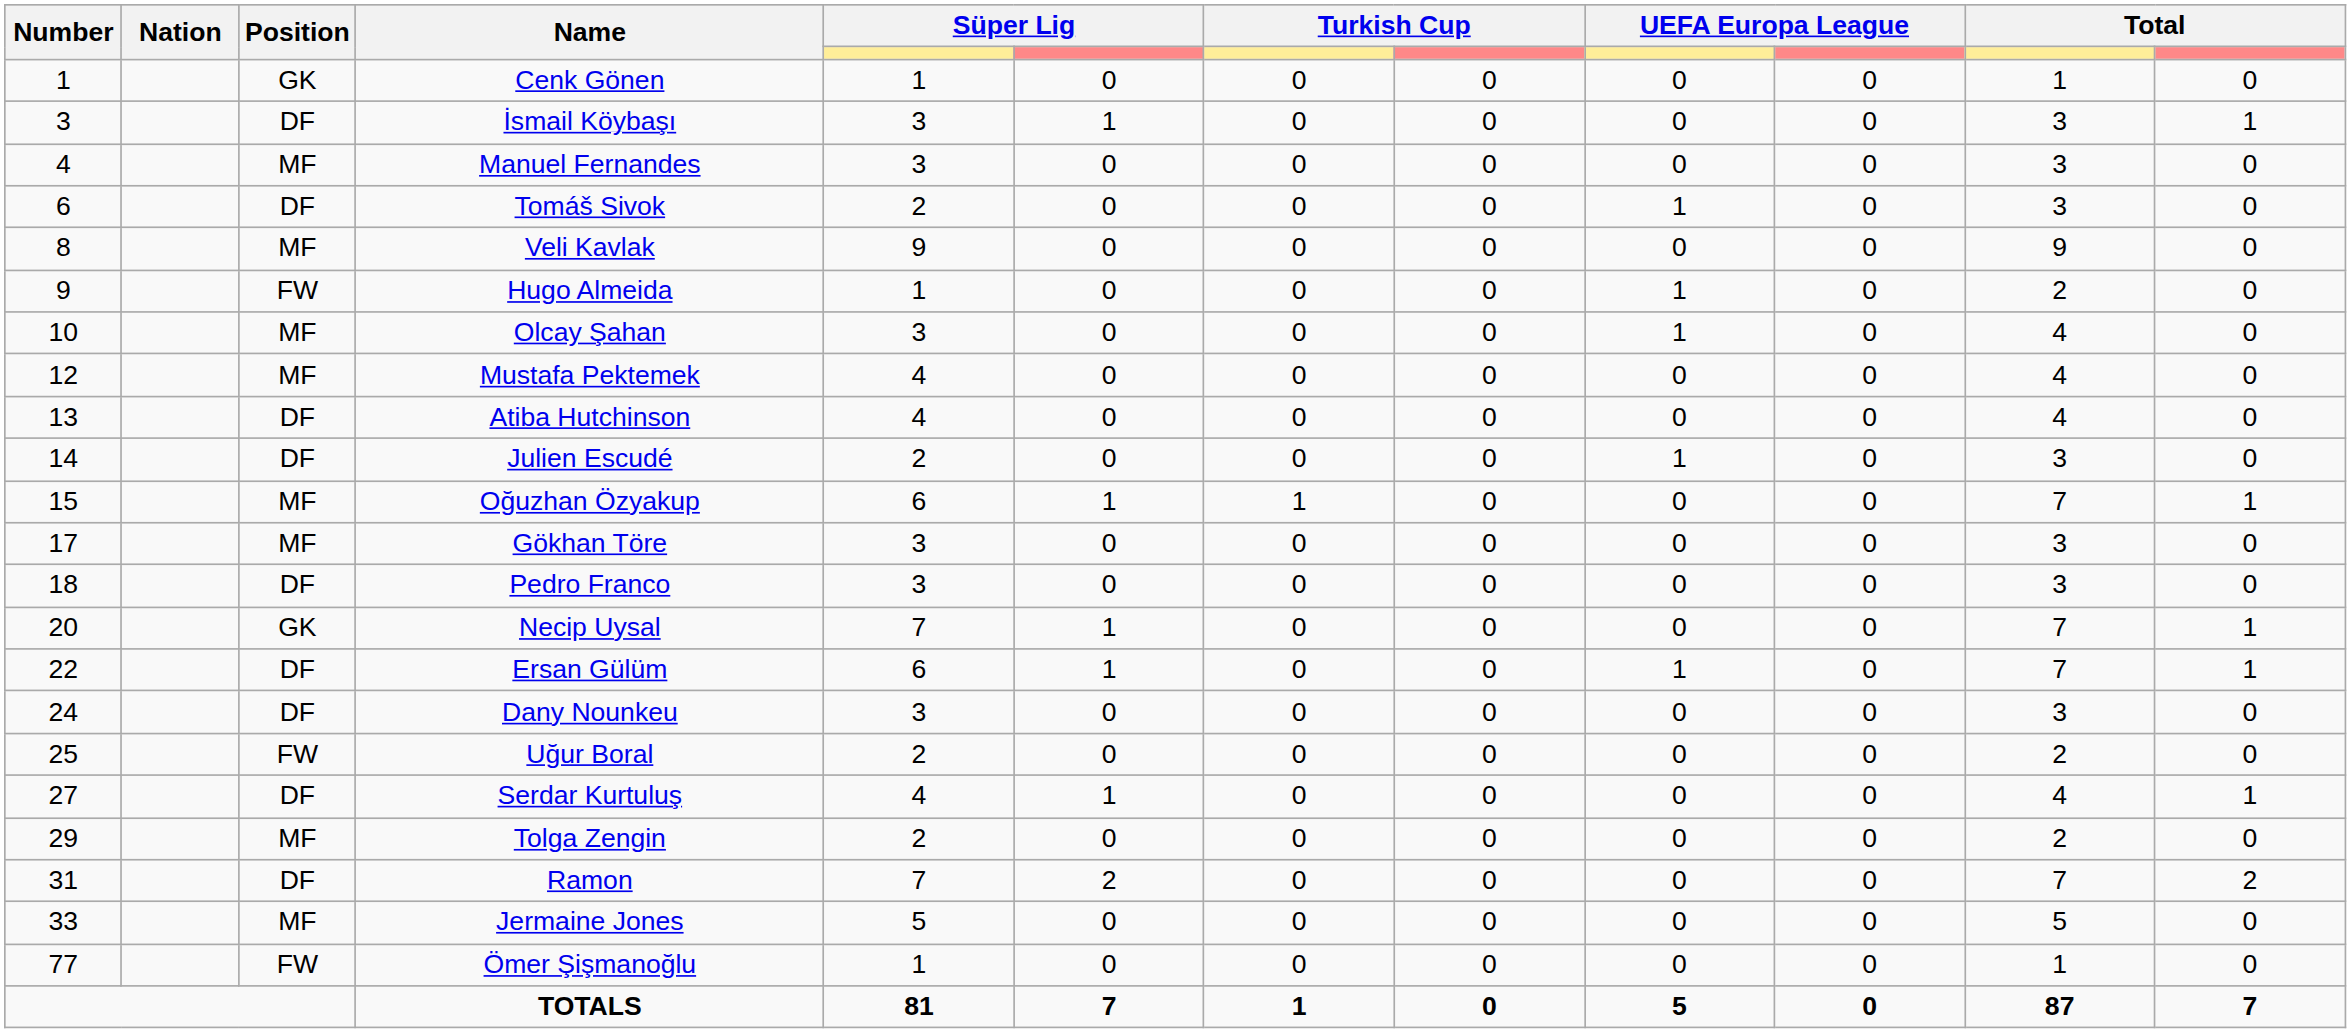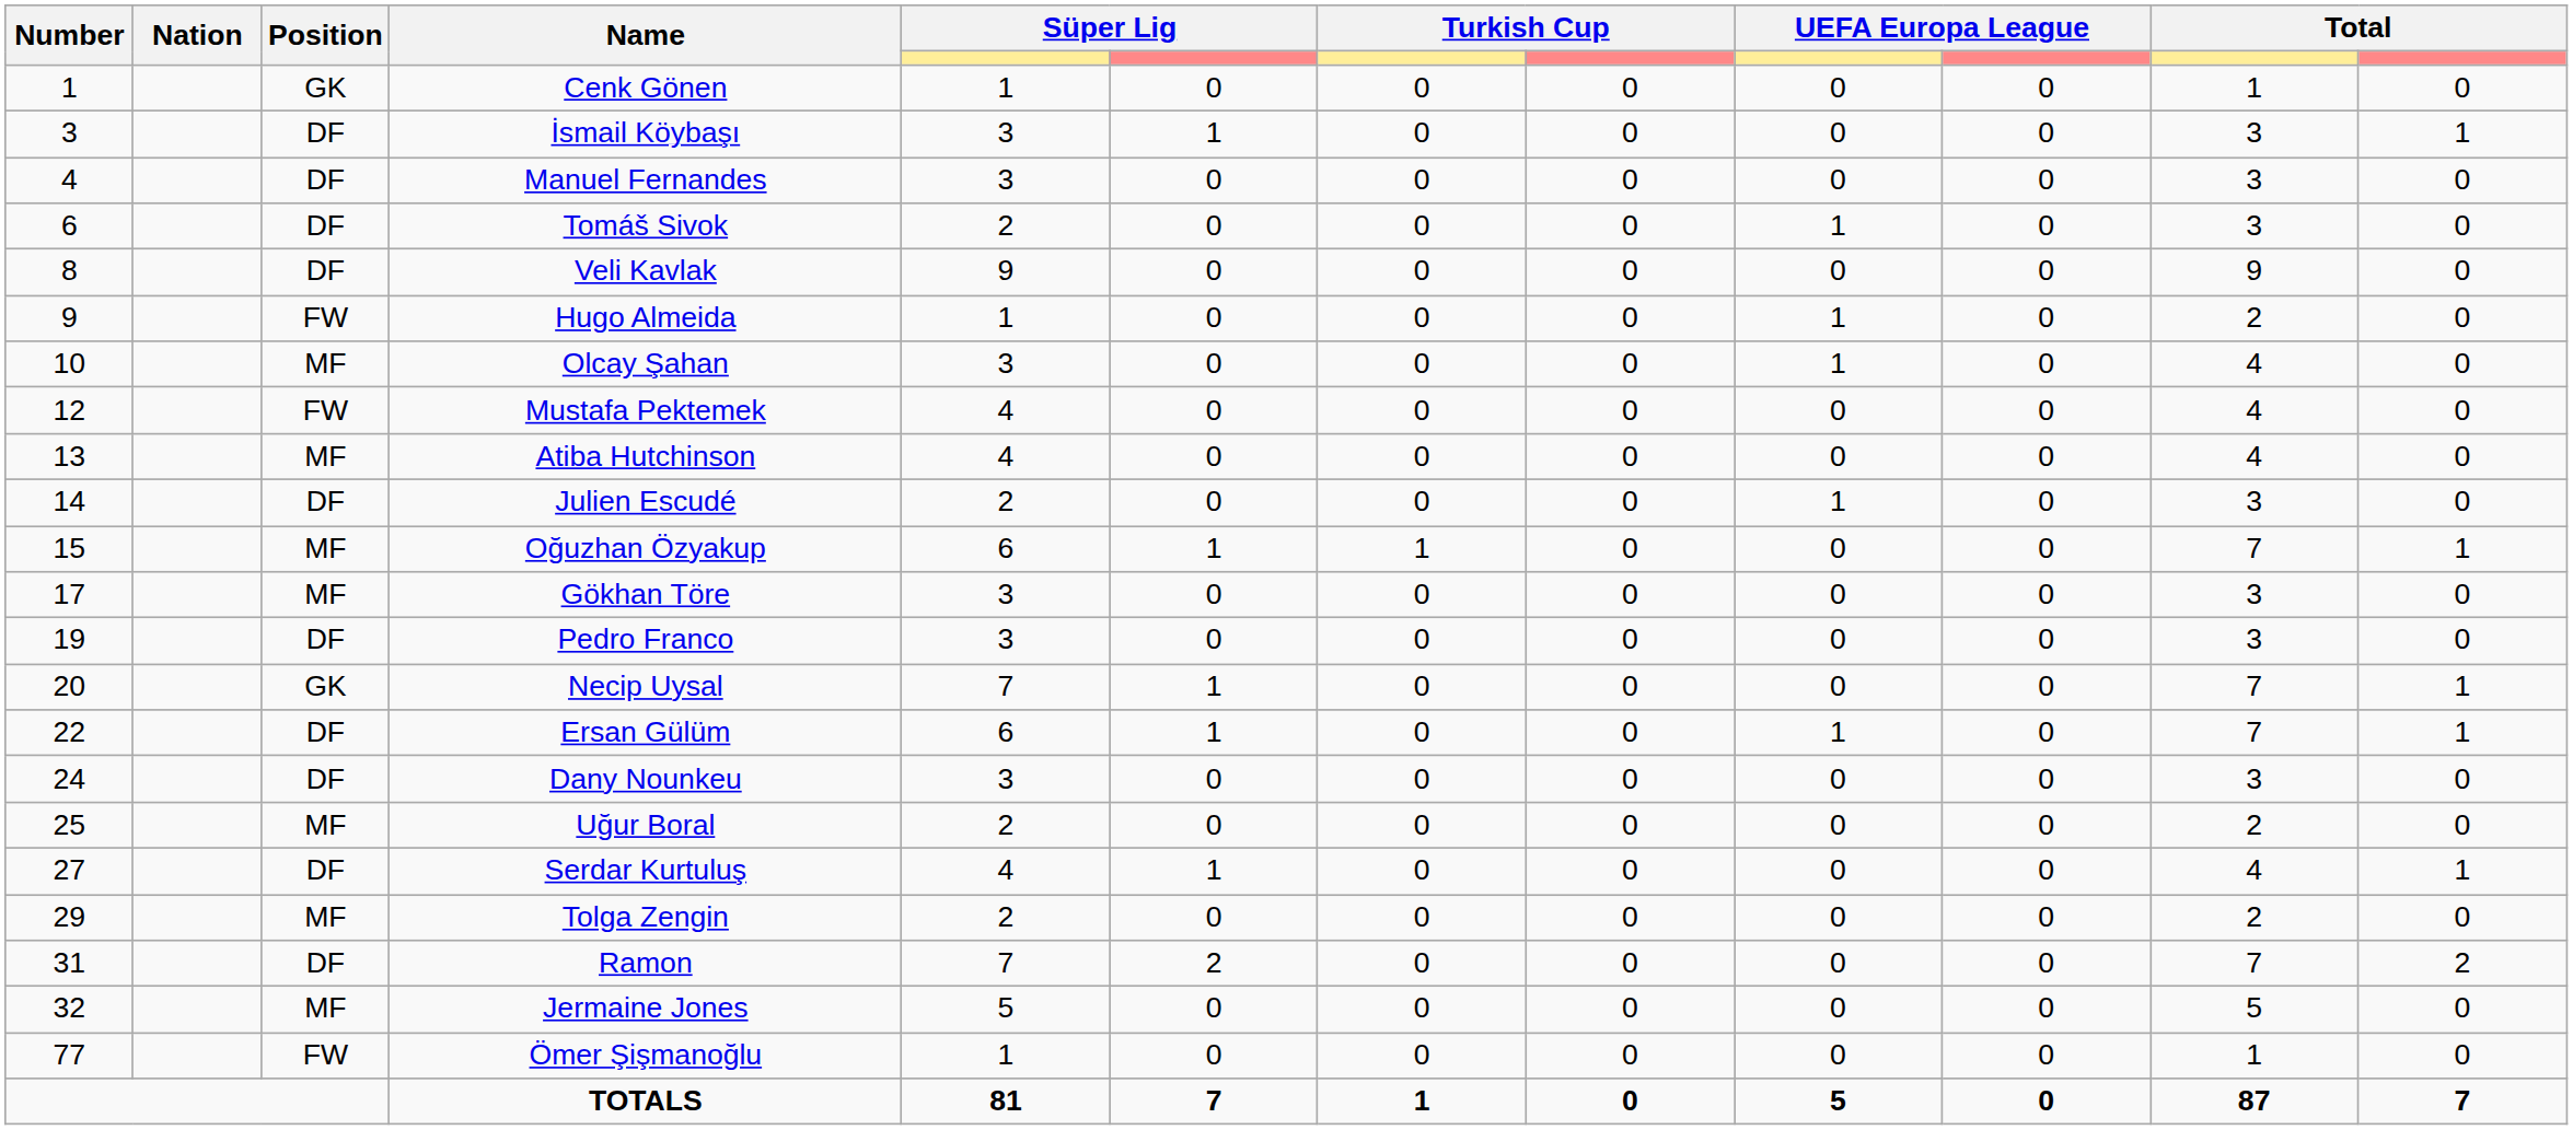Manuel Fernandes | Position: MF -> DF
Veli Kavlak | Position: MF -> DF
Mustafa Pektemek | Position: MF -> FW
Atiba Hutchinson | Position: DF -> MF
Pedro Franco | Number: 18 -> 19
Uğur Boral | Position: FW -> MF
Jermaine Jones | Number: 33 -> 32
